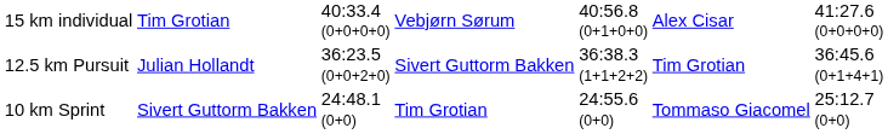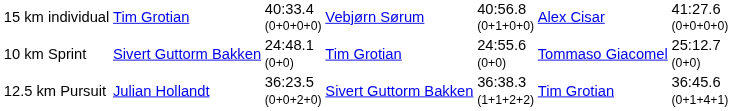rows swapped: 10 km Sprint <-> 12.5 km Pursuit
